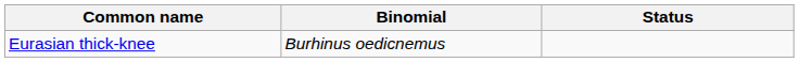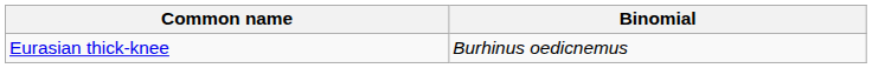- column: Status
